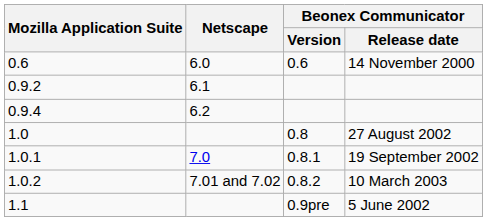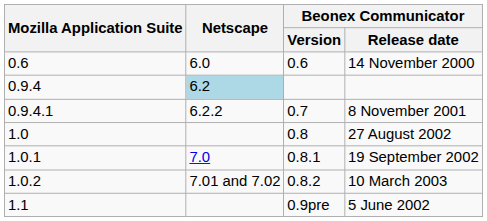- row: 0.9.2 | 6.1
0.9.4 | Netscape: no background -> lightblue background
+ row: 0.9.4.1 | 6.2.2 | 0.7 | 8 November 2001
